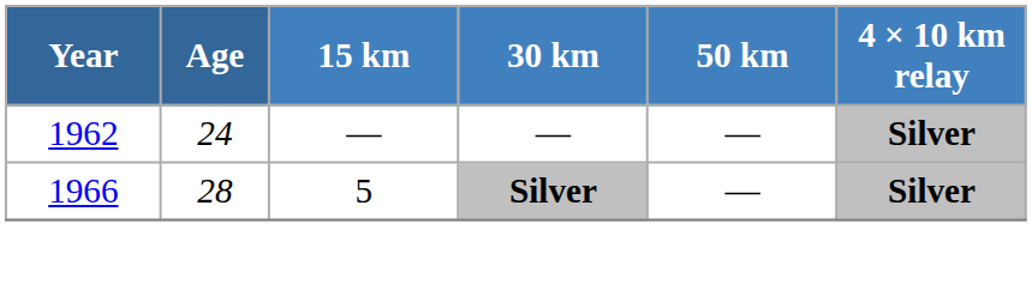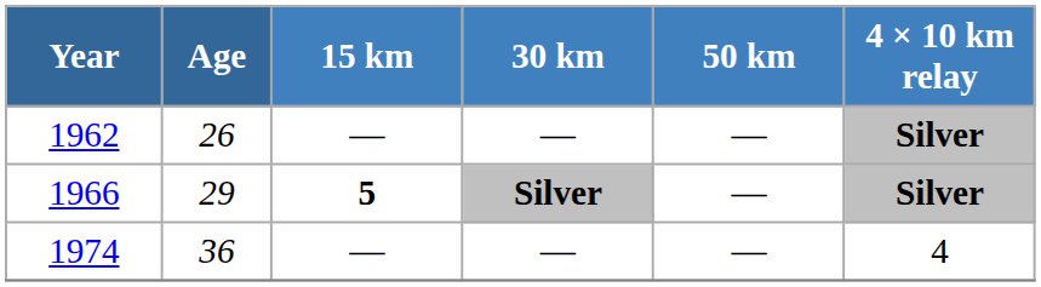1962 | Age: 24 -> 26
1966 | Age: 28 -> 29
1966 | 15 km: normal -> bold
+ row: 1974 | 36 | — | — | — | 4
